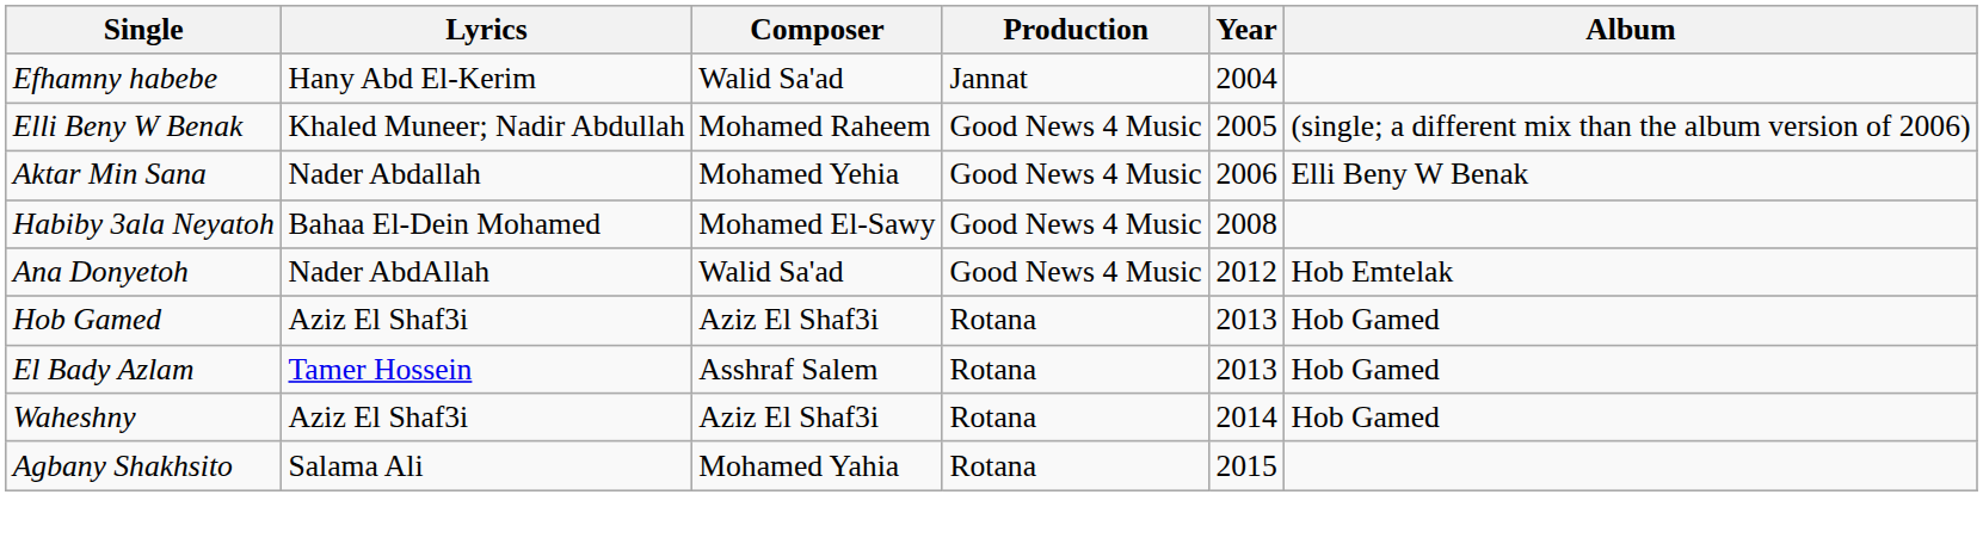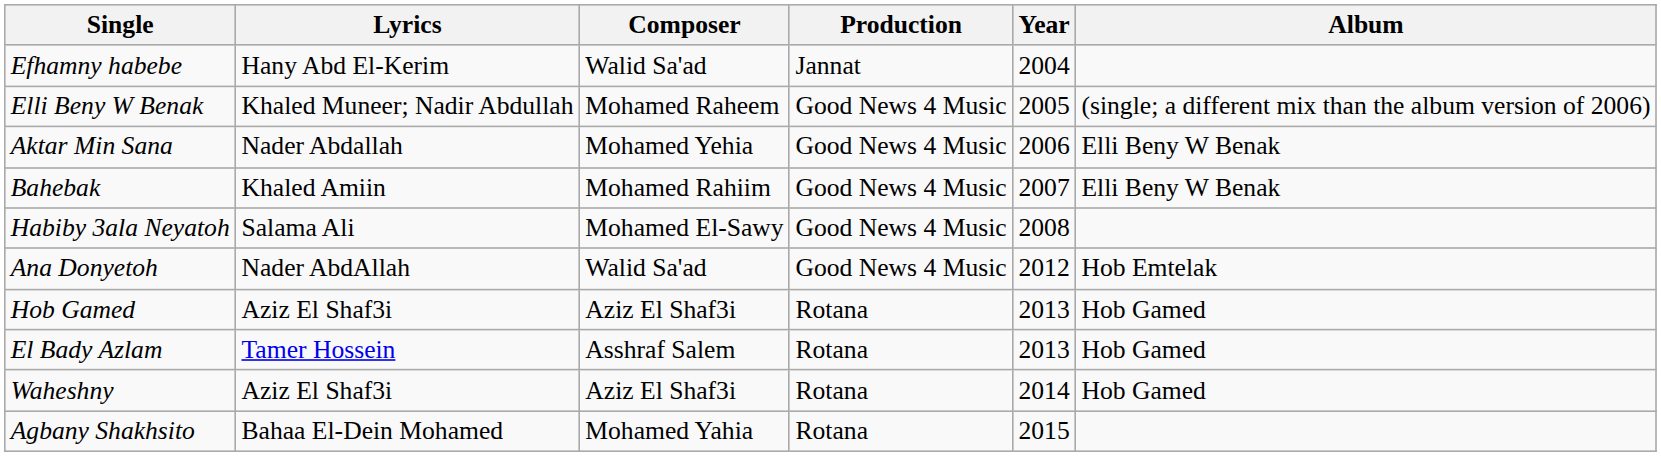+ row: Bahebak | Khaled Amiin | Mohamed Rahiim | Good News 4 Music | 2007 | Elli Beny W Benak
Habiby 3ala Neyatoh | Lyrics: Bahaa El-Dein Mohamed -> Salama Ali
Agbany Shakhsito | Lyrics: Salama Ali -> Bahaa El-Dein Mohamed
